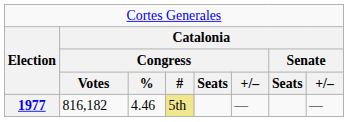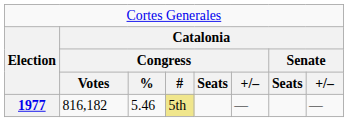1977 | column 3: 4.46 -> 5.46
